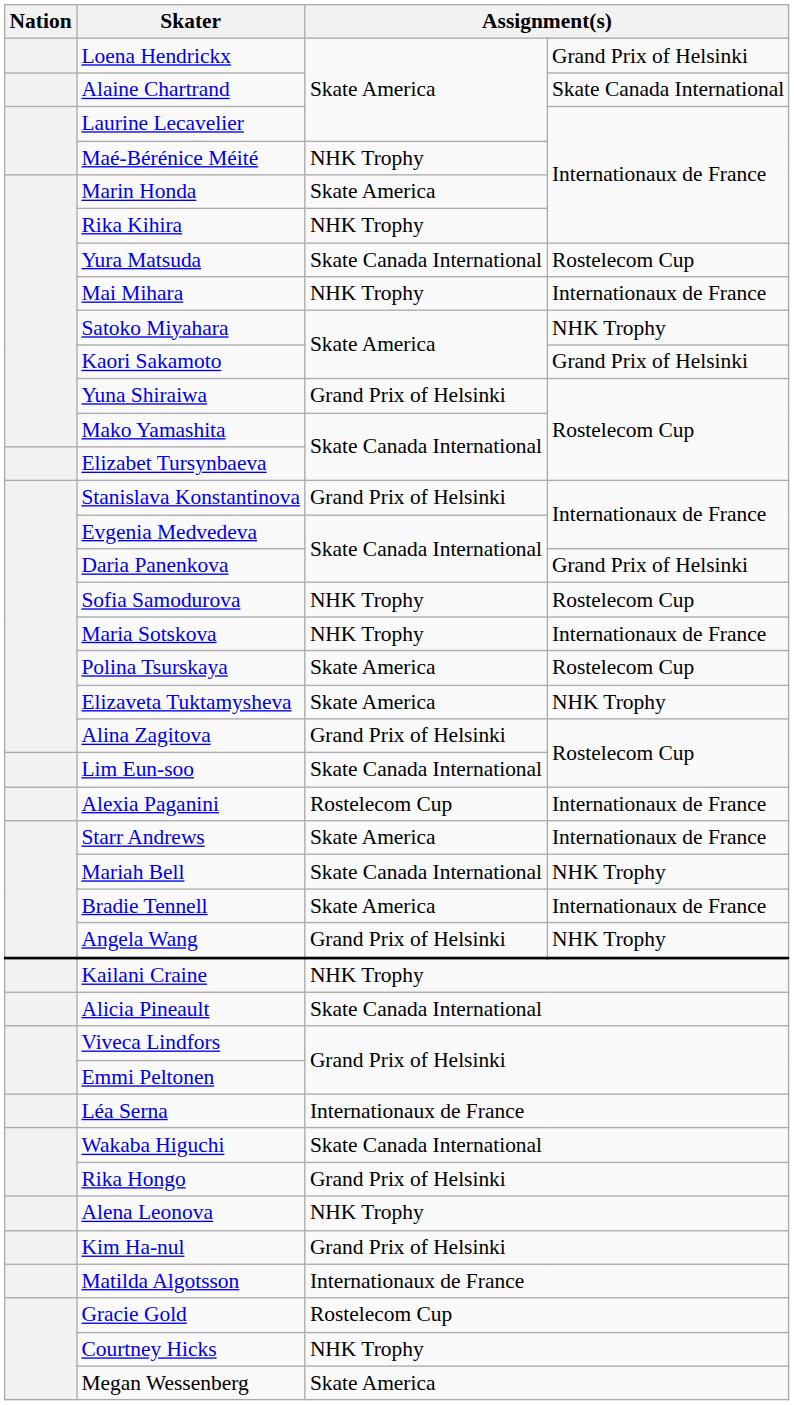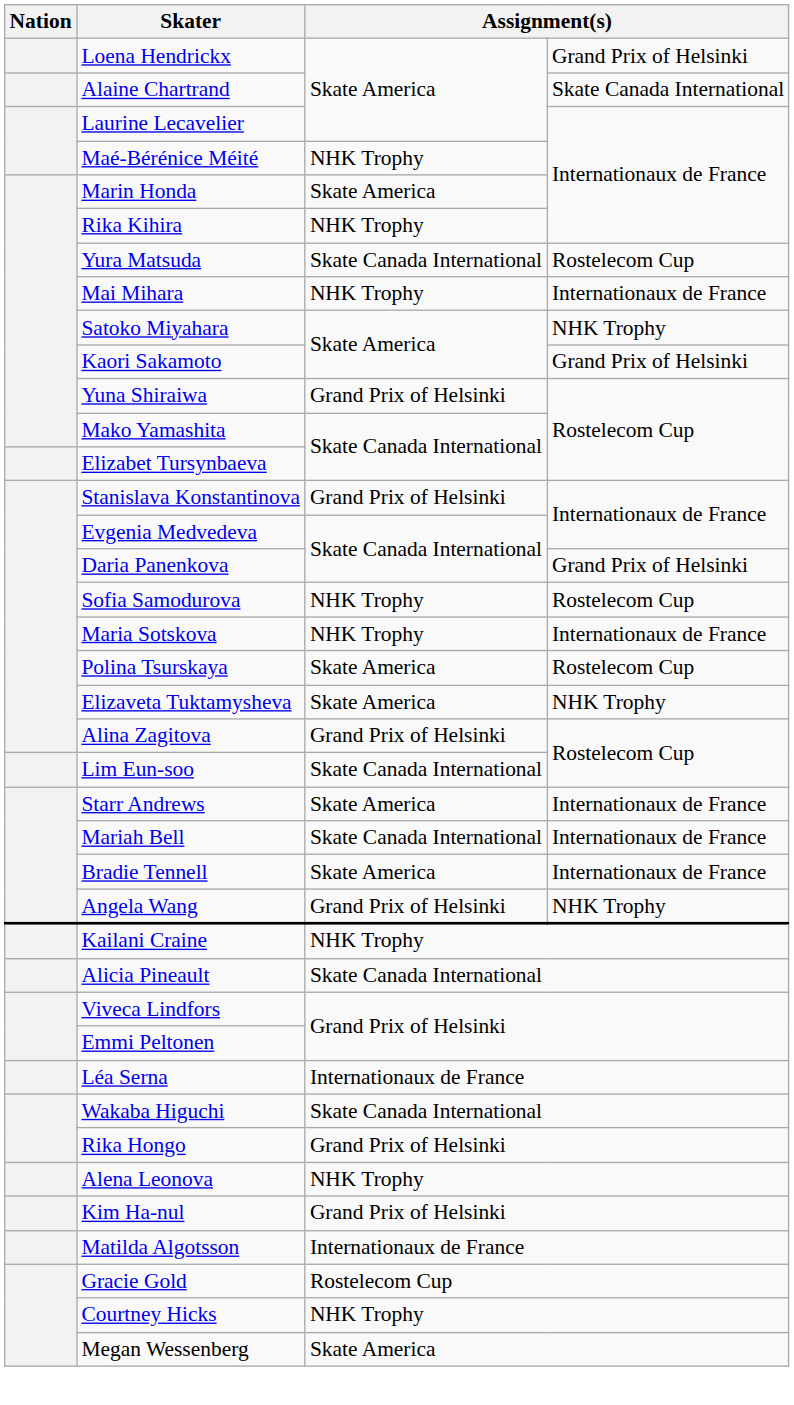- row: Alexia Paganini | Rostelecom Cup | Internationaux de France
Mariah Bell | column 4: NHK Trophy -> Internationaux de France
